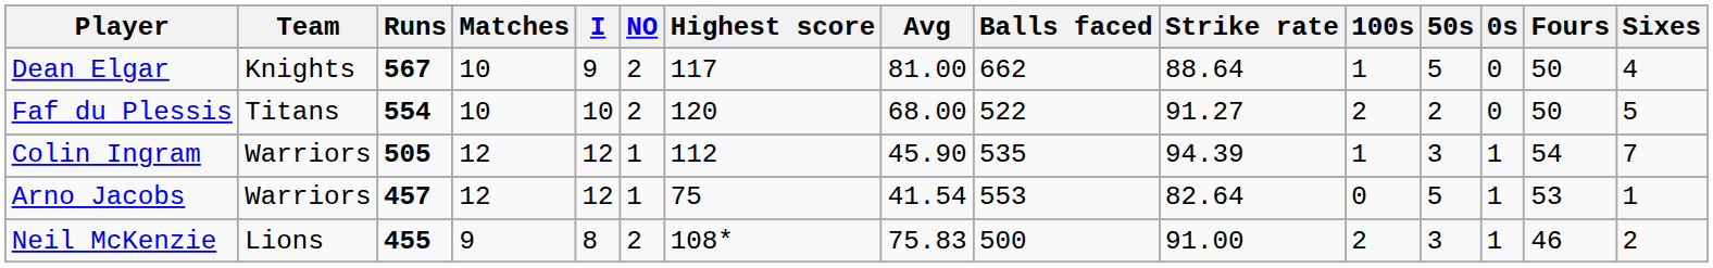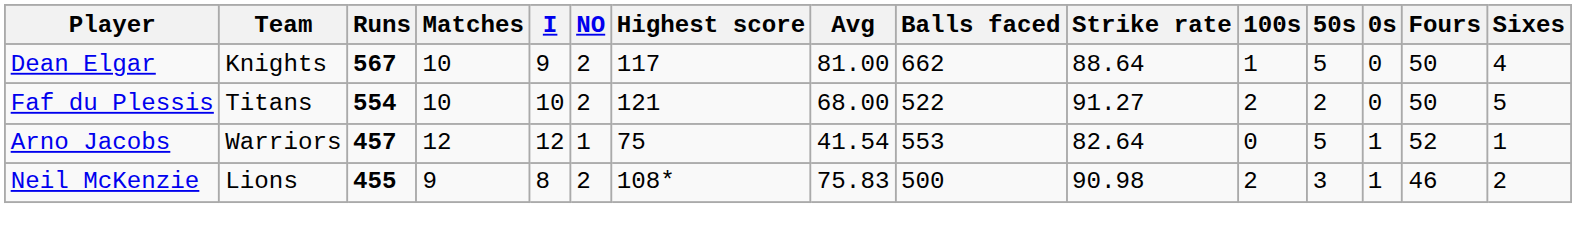Faf du Plessis | Highest score: 120 -> 121
- row: Colin Ingram | Warriors | 505 | 12 | 12 | 1 | 112 | 45.90 | 535 | 94.39 | 1 | 3 | 1 | 54 | 7
Arno Jacobs | Fours: 53 -> 52
Neil McKenzie | Strike rate: 91.00 -> 90.98
